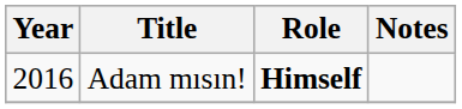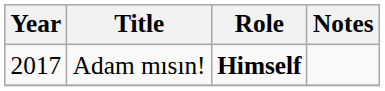Adam mısın! | Year: 2016 -> 2017
